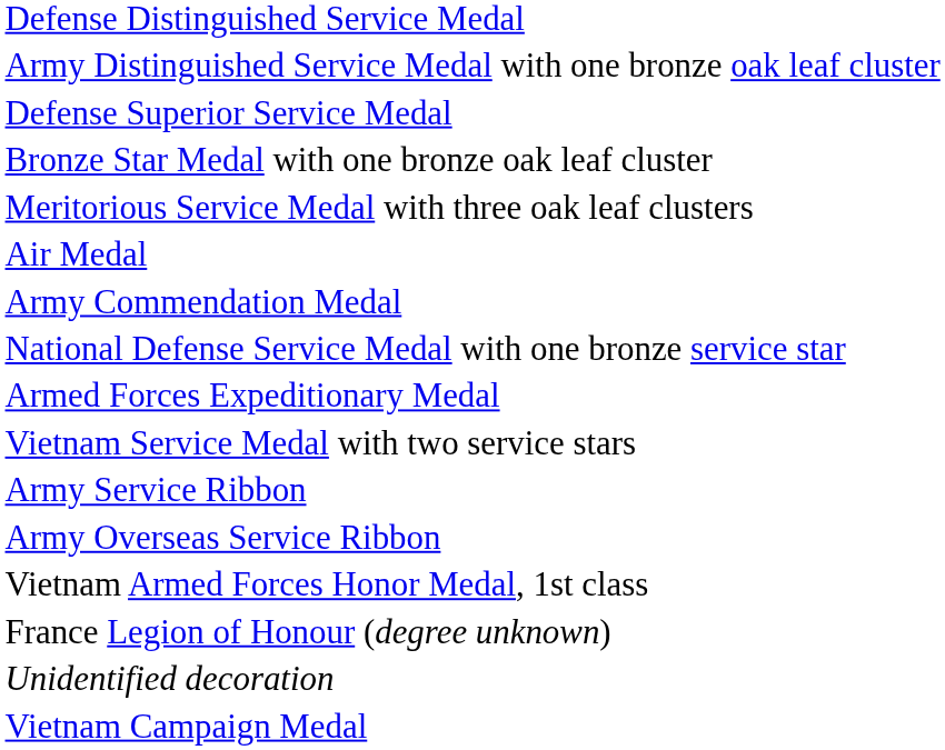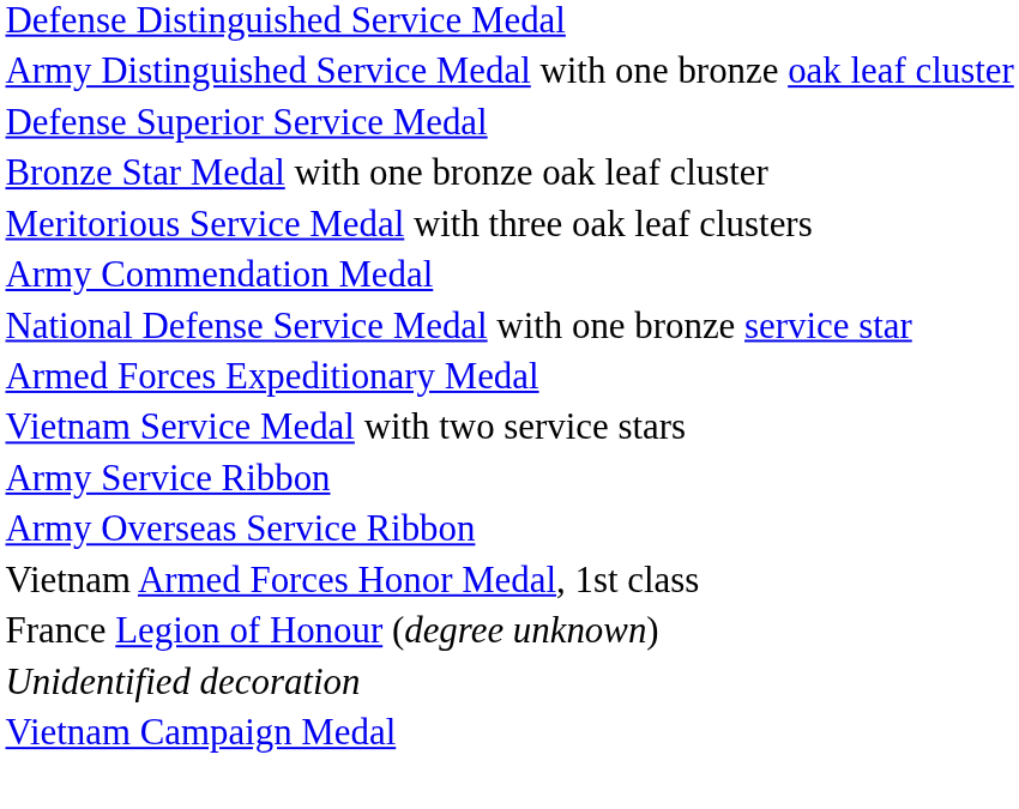- row: Air Medal
